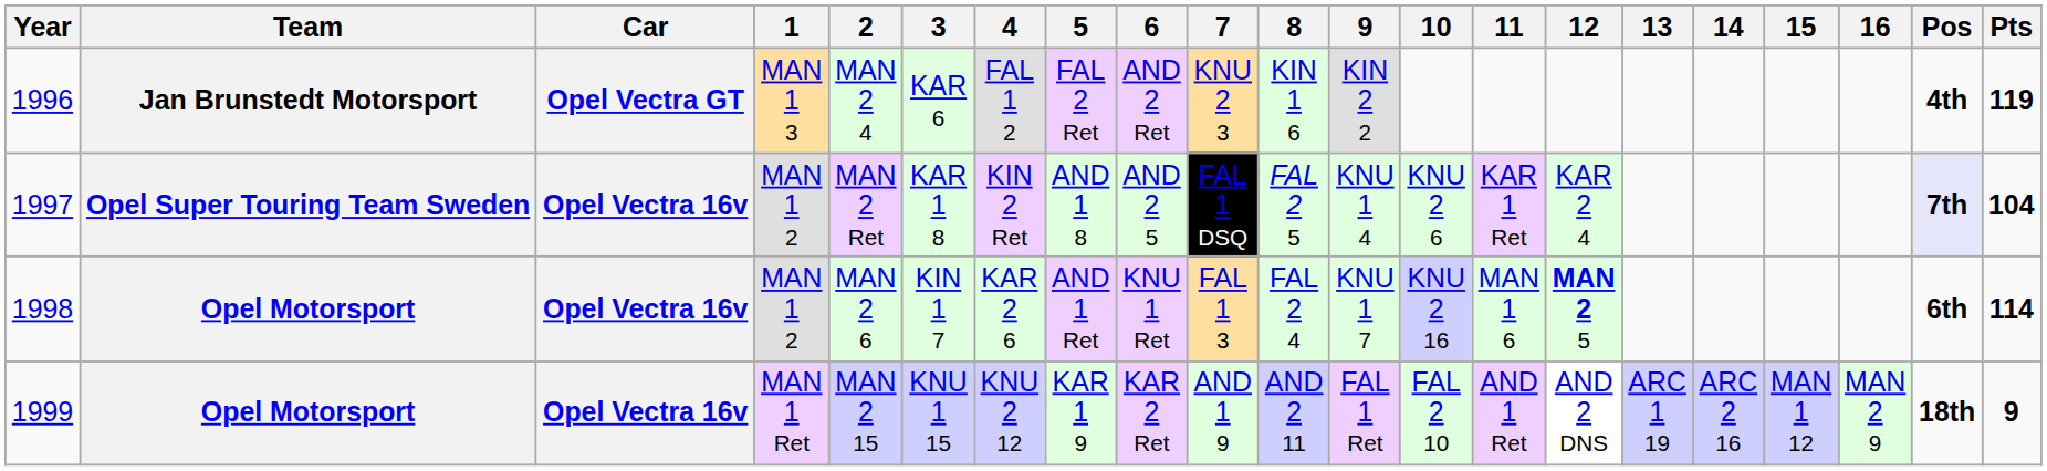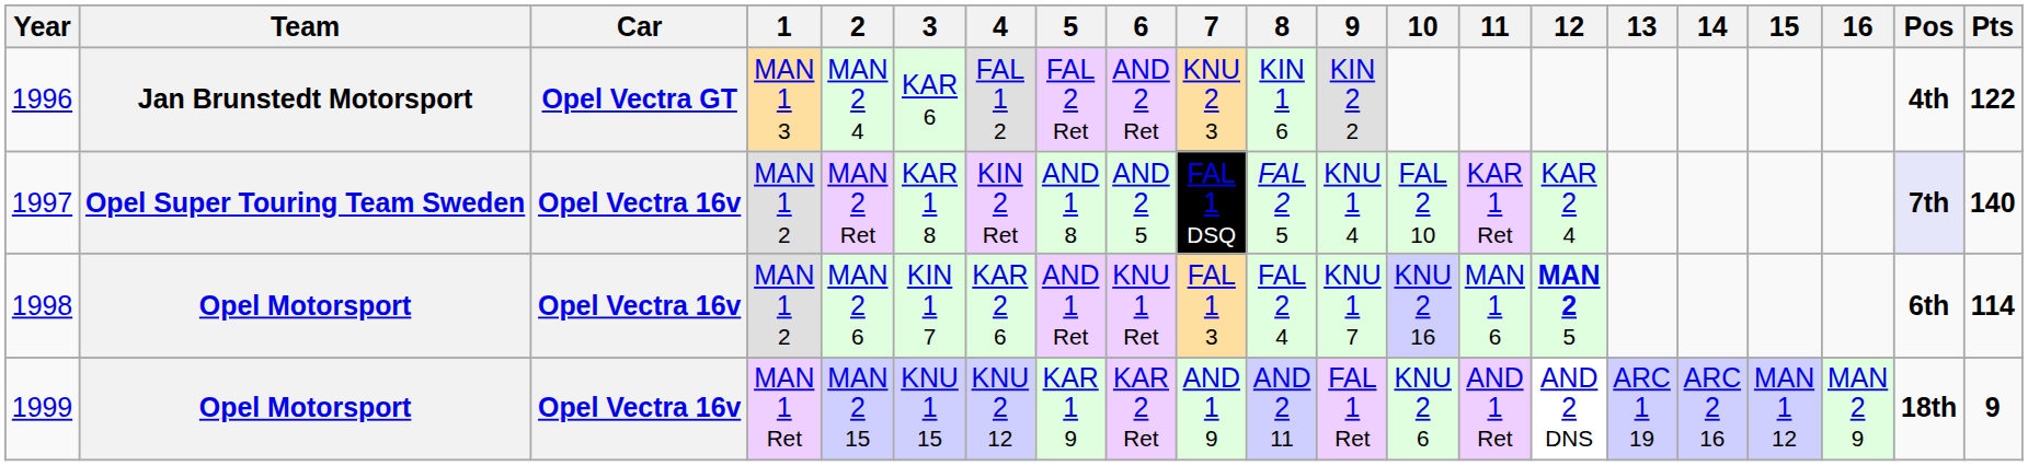1996 | Pts: 119 -> 122
1997 | 10: KNU 2 6 -> FAL 2 10
1997 | Pts: 104 -> 140
1999 | 10: FAL 2 10 -> KNU 2 6
